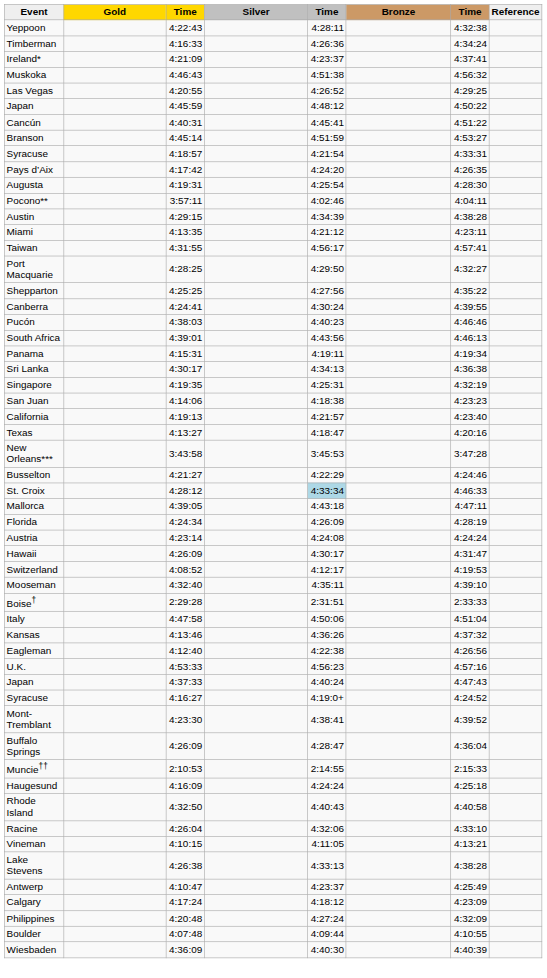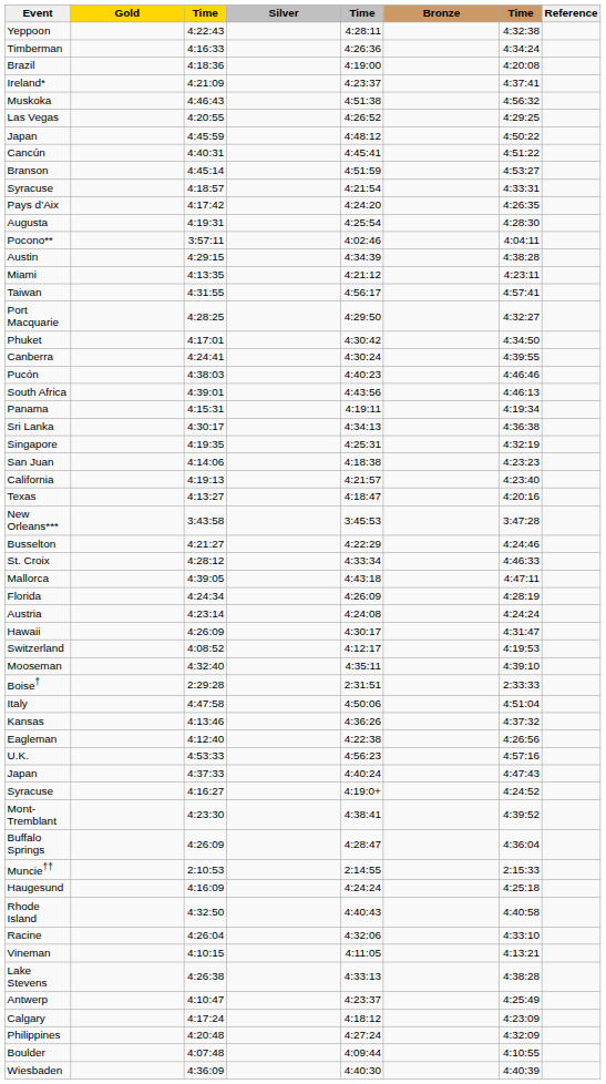+ row: Brazil | 4:18:36 | 4:19:00 | 4:20:08
- row: Shepparton | 4:25:25 | 4:27:56 | 4:35:22
+ row: Phuket | 4:17:01 | 4:30:42 | 4:34:50
St. Croix | column 5: lightblue background -> no background
